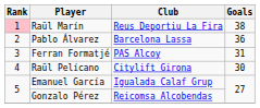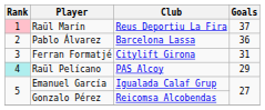Raül Marín | Goals: 38 -> 37
Ferran Formatjé | Club: PAS Alcoy -> Citylift Girona
Raül Pelícano | Rank: no background -> paleturquoise background
Raül Pelícano | Club: Citylift Girona -> PAS Alcoy
Raül Pelícano | Goals: 30 -> 29
